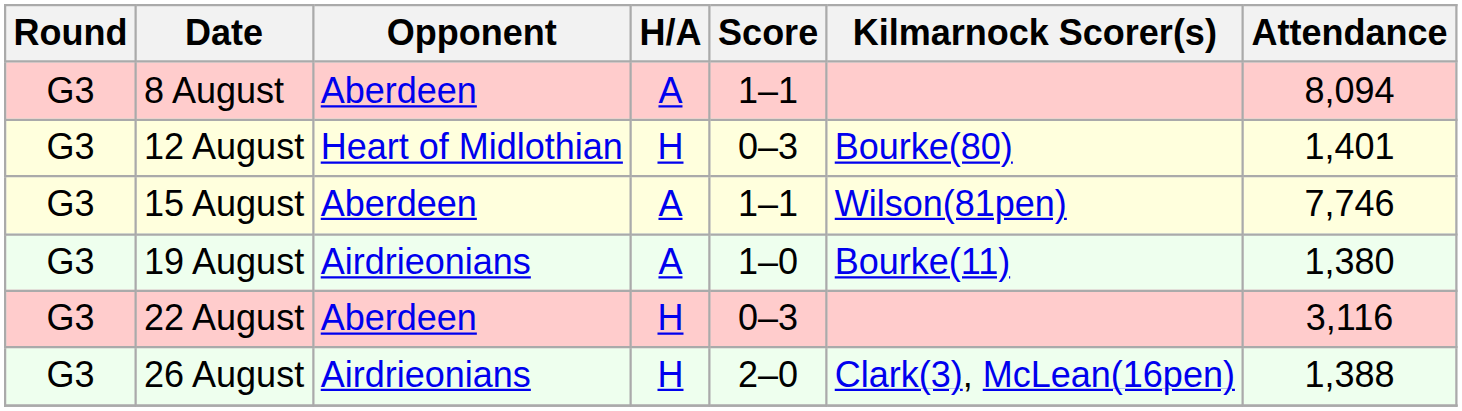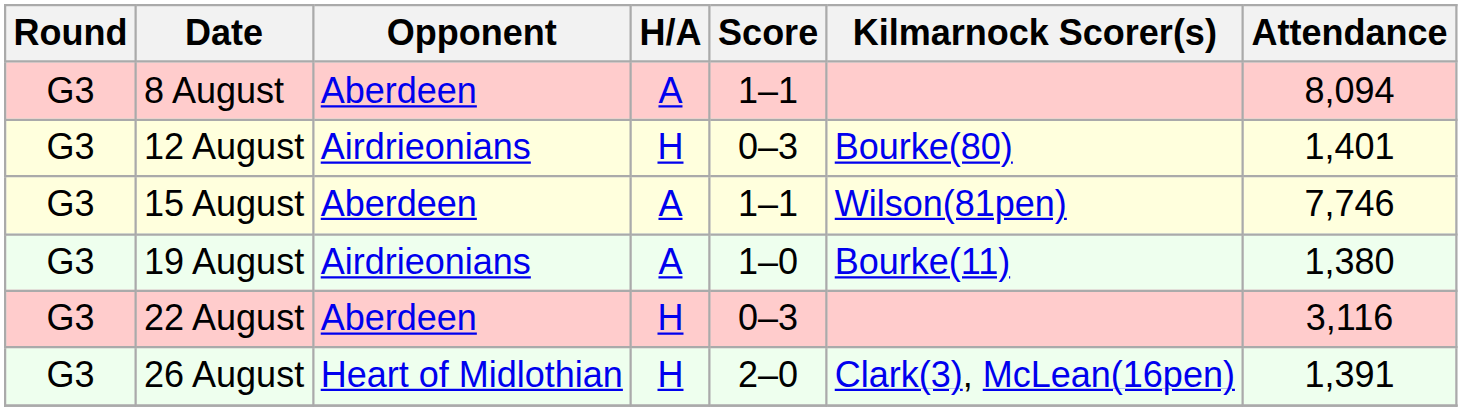12 August | Opponent: Heart of Midlothian -> Airdrieonians
26 August | Opponent: Airdrieonians -> Heart of Midlothian
26 August | Attendance: 1,388 -> 1,391
